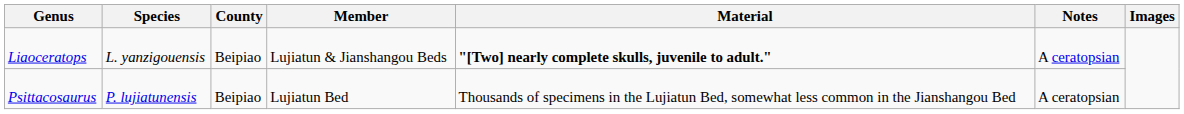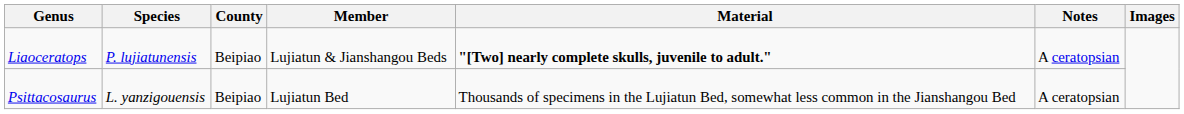Liaoceratops | Species: L. yanzigouensis -> P. lujiatunensis
Psittacosaurus | Species: P. lujiatunensis -> L. yanzigouensis
